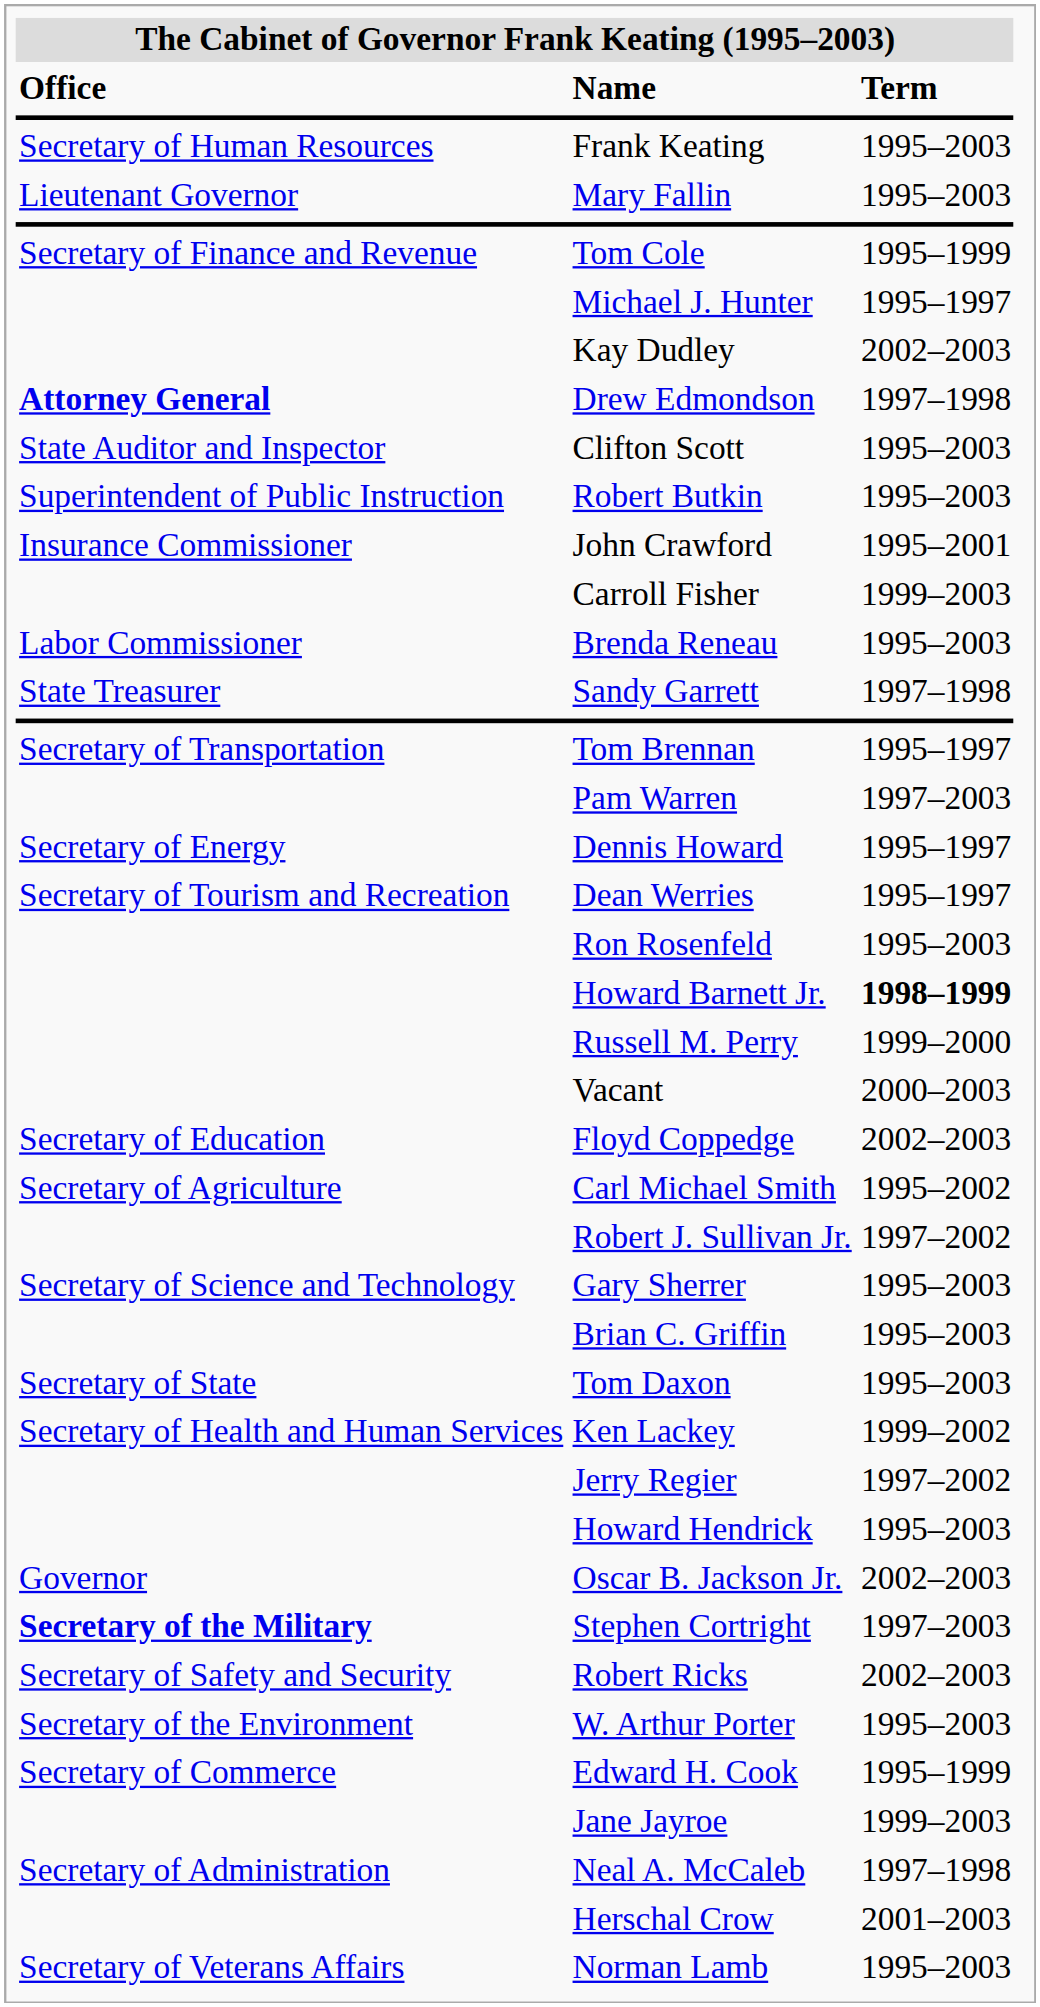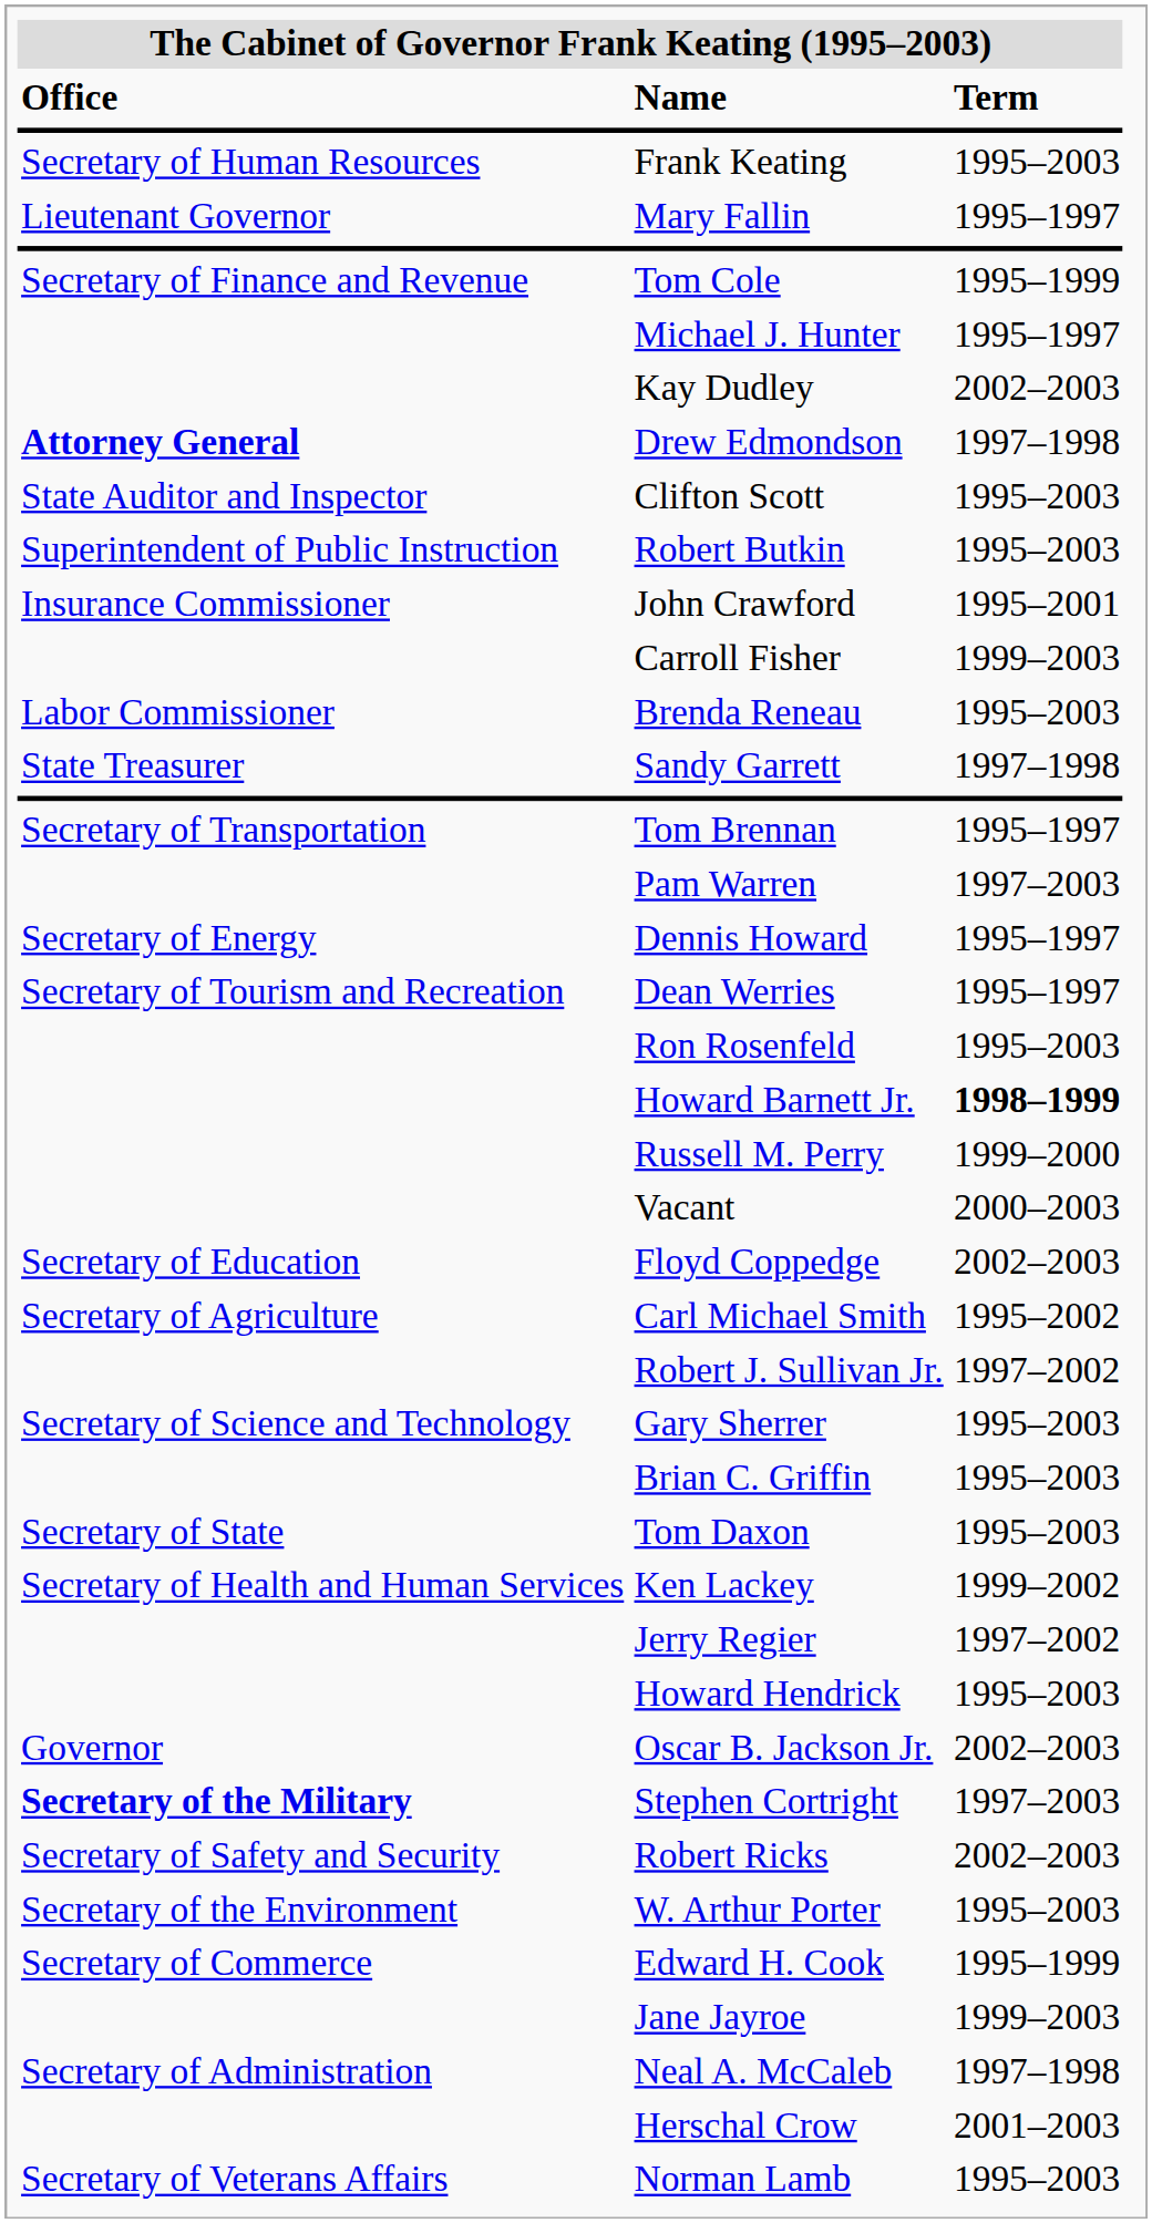Mary Fallin | The Cabinet of Governor Frank Keating (1995–2003) / Term: 1995–2003 -> 1995–1997
